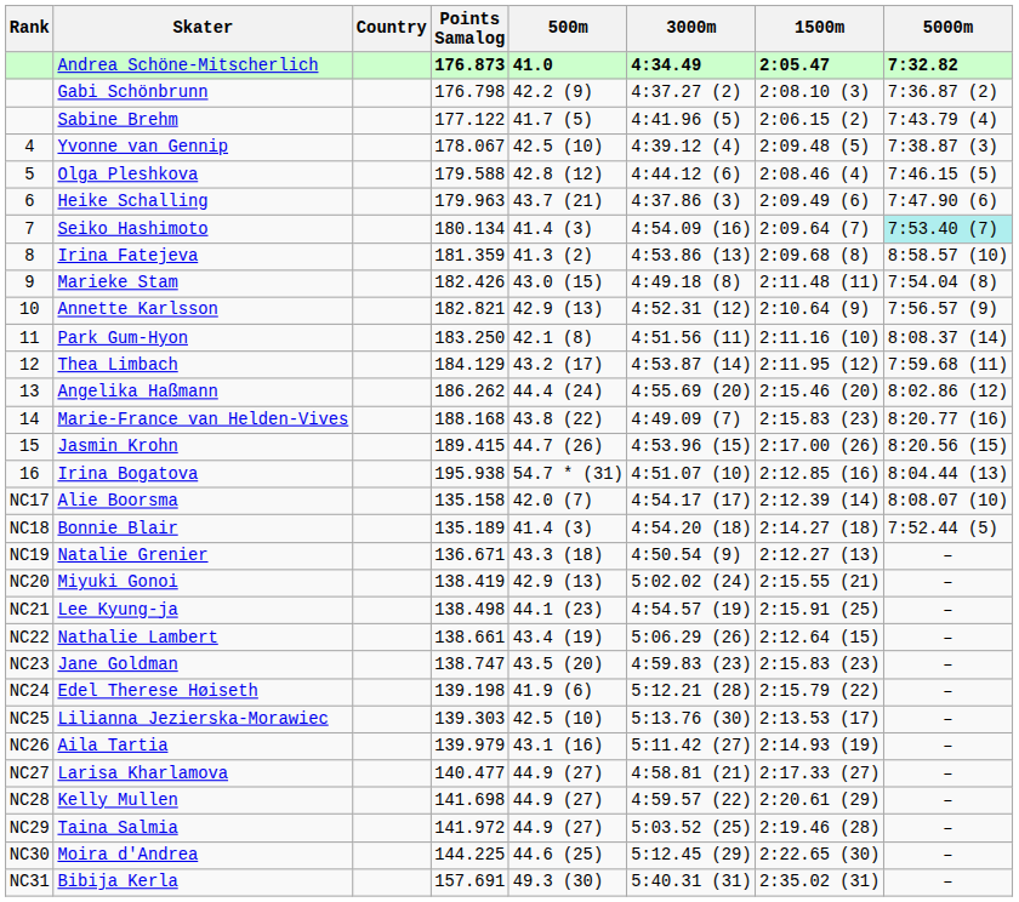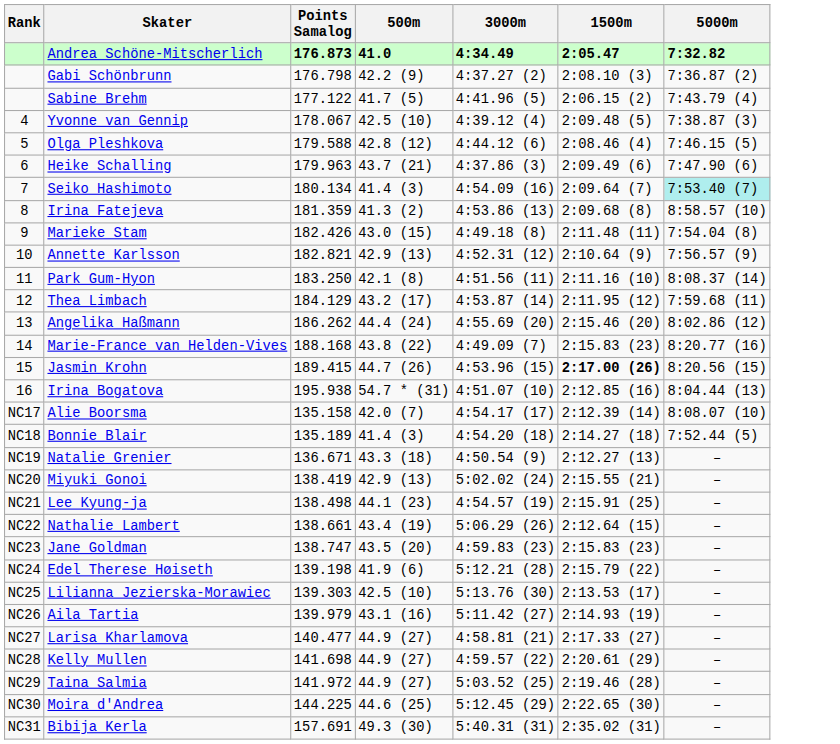- column: Country
Jasmin Krohn | 1500m: normal -> bold
